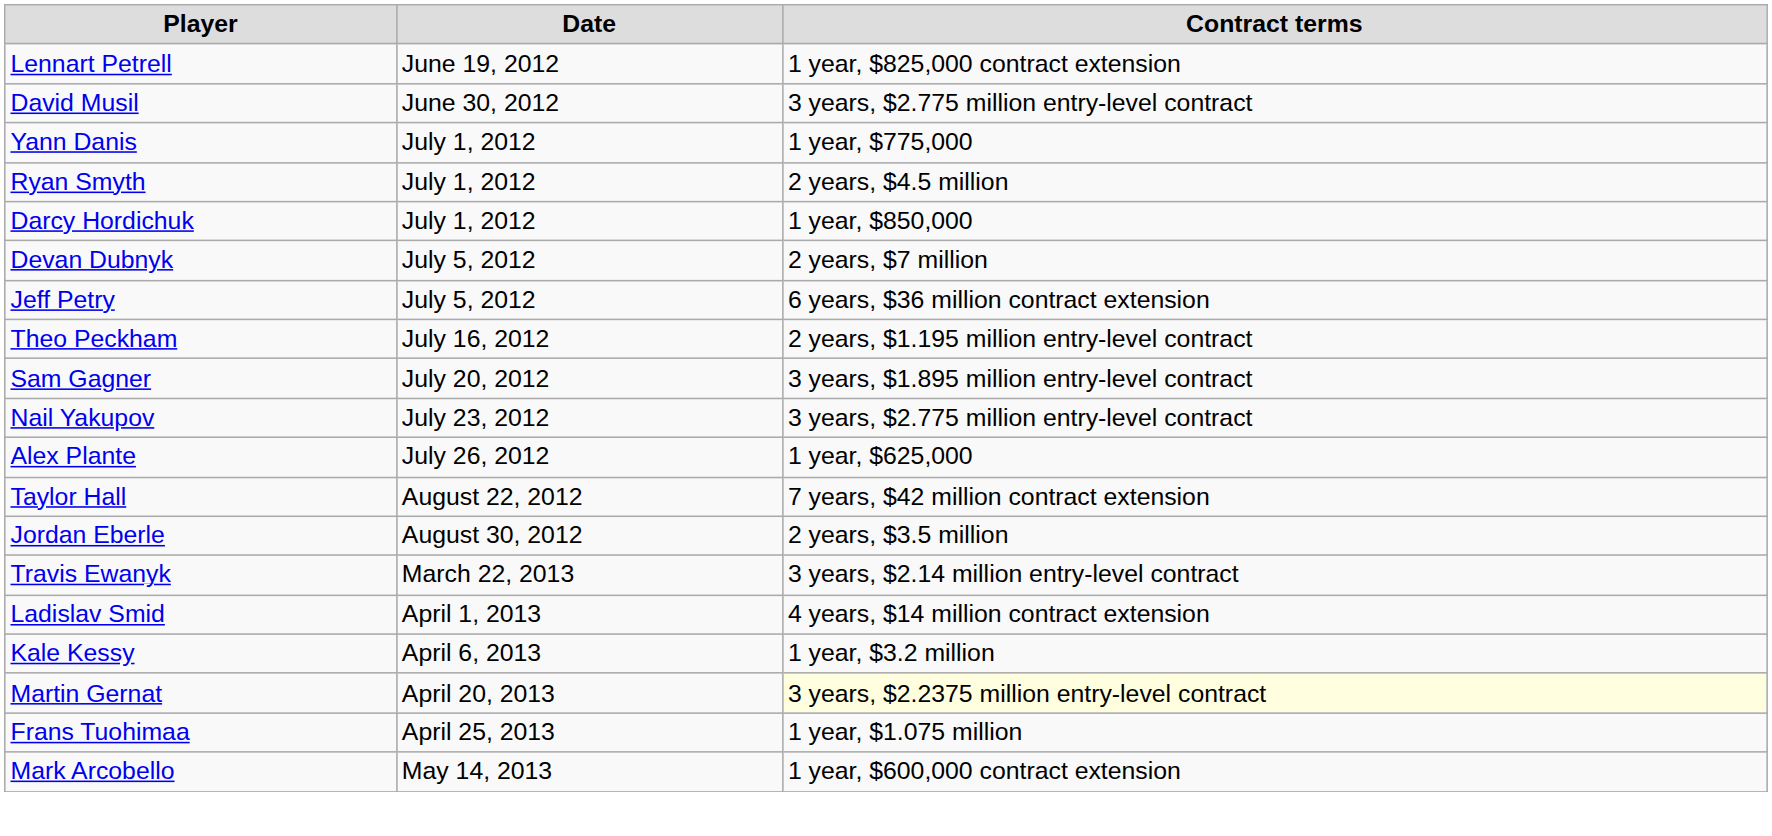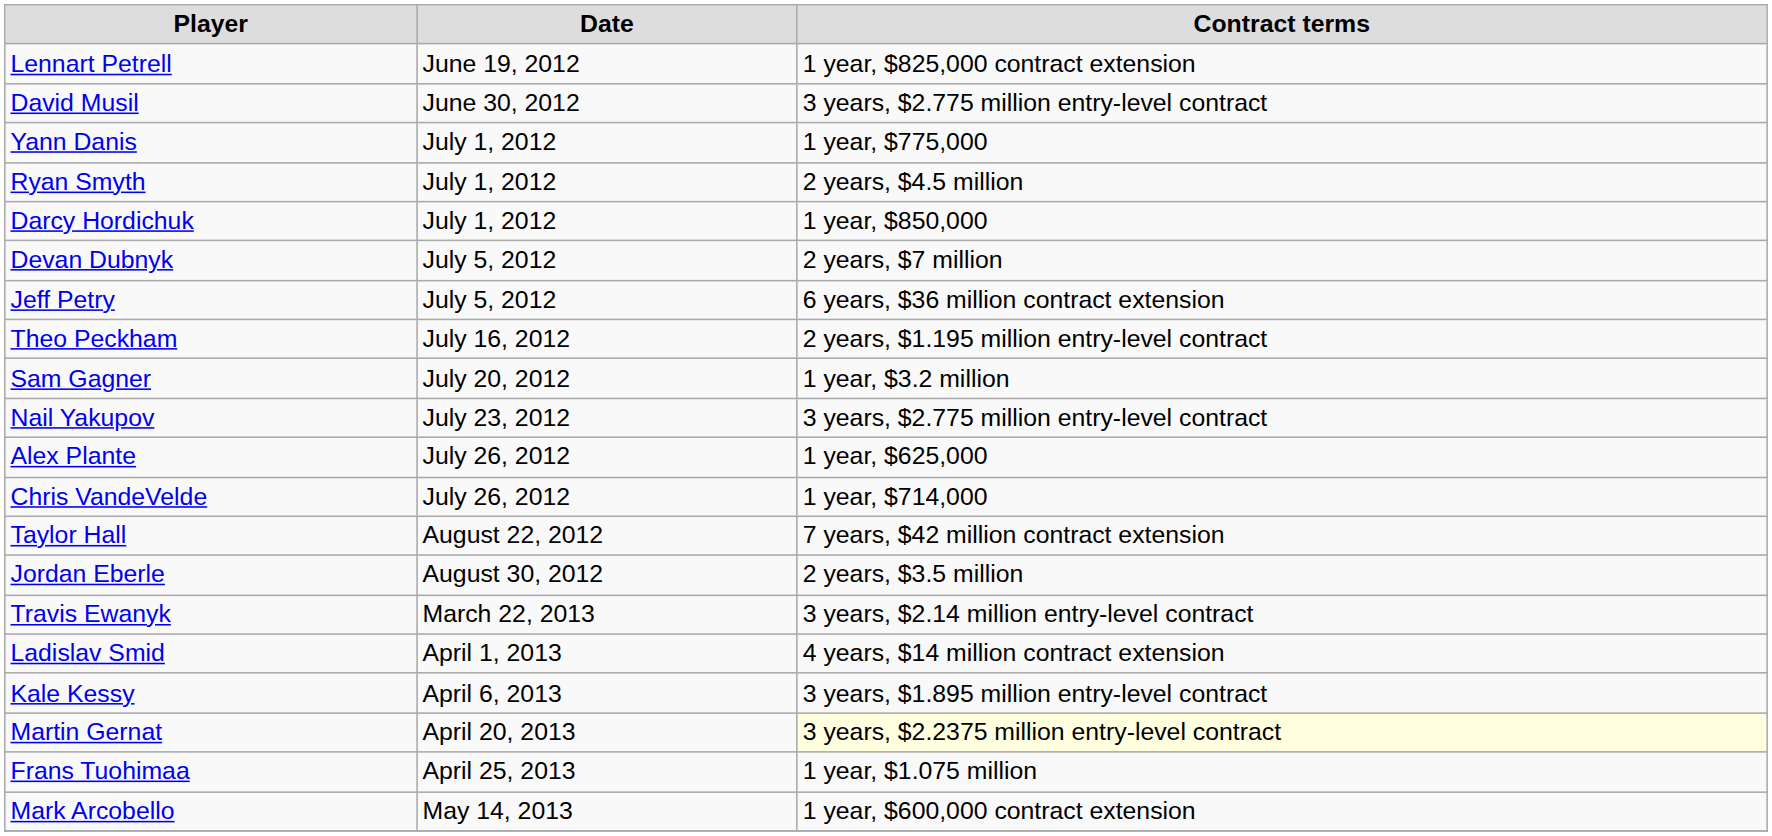Sam Gagner | Contract terms: 3 years, $1.895 million entry-level contract -> 1 year, $3.2 million
+ row: Chris VandeVelde | July 26, 2012 | 1 year, $714,000
Kale Kessy | Contract terms: 1 year, $3.2 million -> 3 years, $1.895 million entry-level contract
